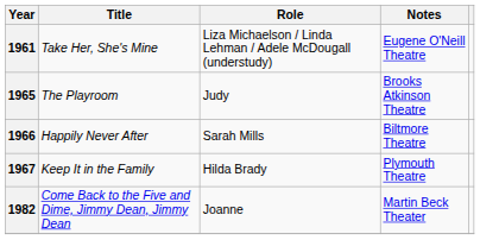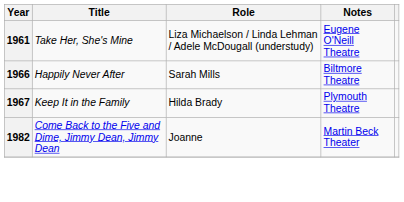- row: 1965 | The Playroom | Judy | Brooks Atkinson Theatre
